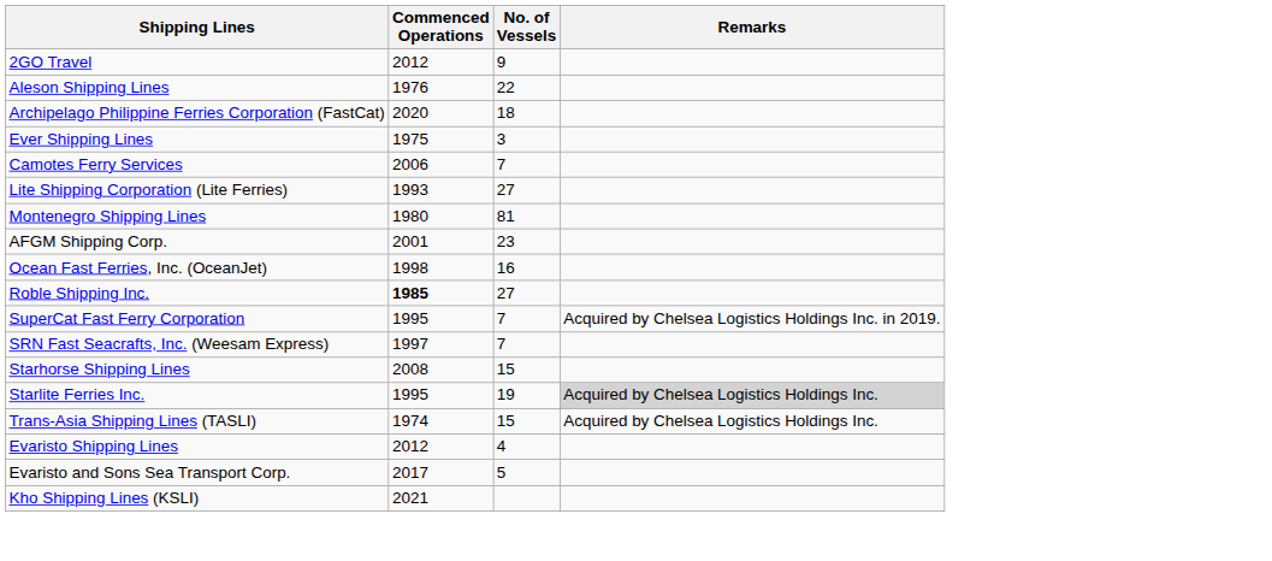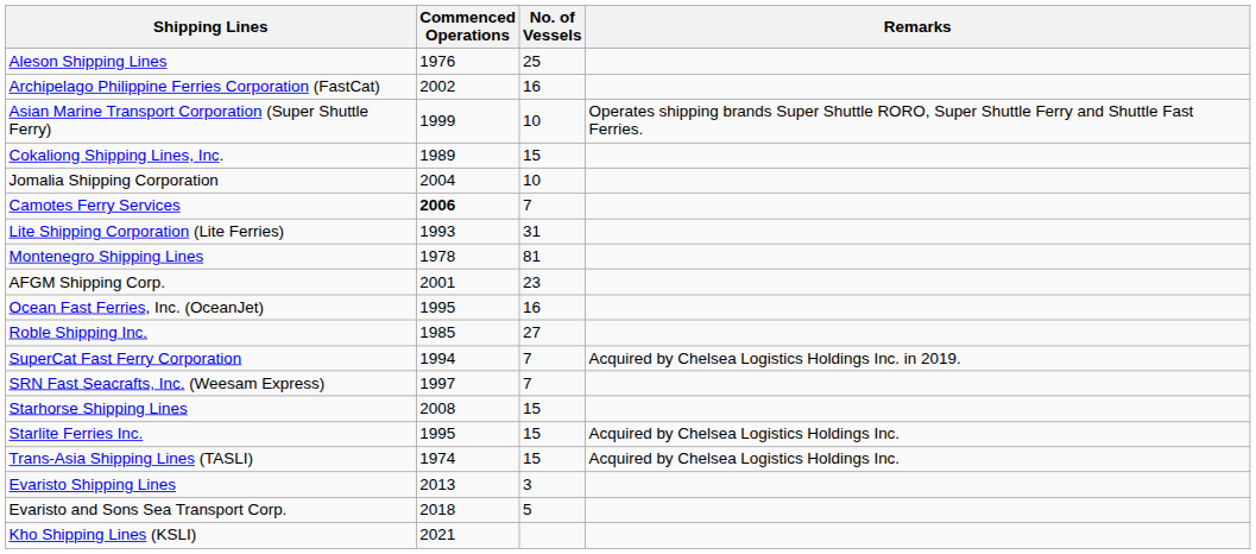- row: 2GO Travel | 2012 | 9
Aleson Shipping Lines | No. of Vessels: 22 -> 25
Archipelago Philippine Ferries Corporation (FastCat) | Commenced Operations: 2020 -> 2002
Archipelago Philippine Ferries Corporation (FastCat) | No. of Vessels: 18 -> 16
+ row: Asian Marine Transport Corporation (Super Shuttle Ferry) | 1999 | 10 | Operates shipping brands Super Shuttle RORO, Super Shuttle Ferry and Shuttle Fast Ferries.
+ row: Cokaliong Shipping Lines, Inc. | 1989 | 15
- row: Ever Shipping Lines | 1975 | 3
+ row: Jomalia Shipping Corporation | 2004 | 10
Camotes Ferry Services | Commenced Operations: normal -> bold
Lite Shipping Corporation (Lite Ferries) | No. of Vessels: 27 -> 31
Montenegro Shipping Lines | Commenced Operations: 1980 -> 1978
Ocean Fast Ferries, Inc. (OceanJet) | Commenced Operations: 1998 -> 1995
Roble Shipping Inc. | Commenced Operations: bold -> normal
SuperCat Fast Ferry Corporation | Commenced Operations: 1995 -> 1994
Starlite Ferries Inc. | No. of Vessels: 19 -> 15
Starlite Ferries Inc. | Remarks: lightgrey background -> no background
Evaristo Shipping Lines | Commenced Operations: 2012 -> 2013
Evaristo Shipping Lines | No. of Vessels: 4 -> 3
Evaristo and Sons Sea Transport Corp. | Commenced Operations: 2017 -> 2018
